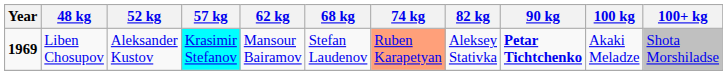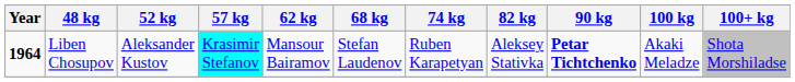Liben Chosupov | Year: 1969 -> 1964
Liben Chosupov | 74 kg: lightsalmon background -> no background
